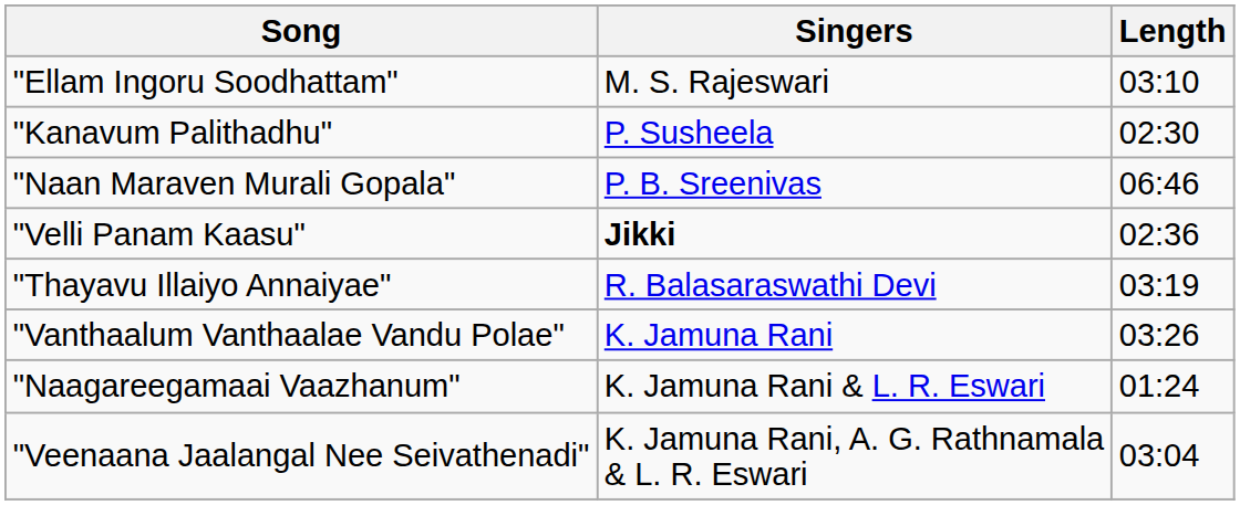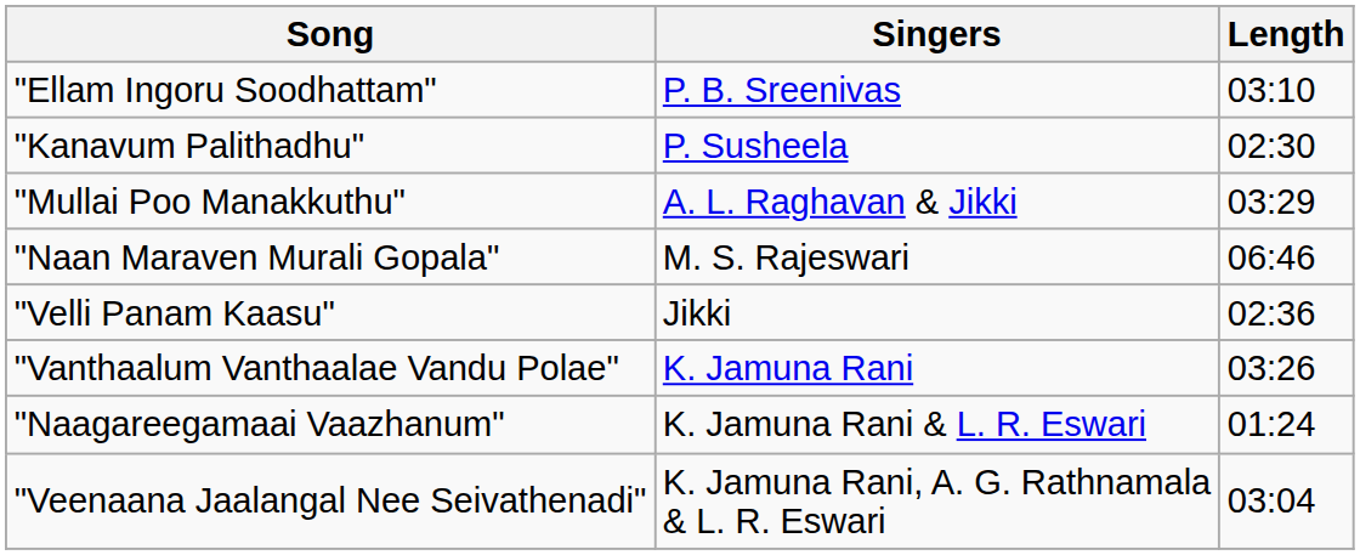"Ellam Ingoru Soodhattam" | Singers: M. S. Rajeswari -> P. B. Sreenivas
+ row: "Mullai Poo Manakkuthu" | A. L. Raghavan & Jikki | 03:29
"Naan Maraven Murali Gopala" | Singers: P. B. Sreenivas -> M. S. Rajeswari
"Velli Panam Kaasu" | Singers: bold -> normal
- row: "Thayavu Illaiyo Annaiyae" | R. Balasaraswathi Devi | 03:19
